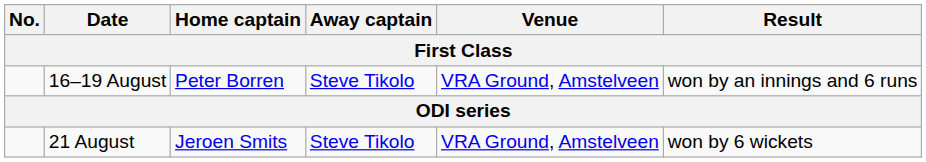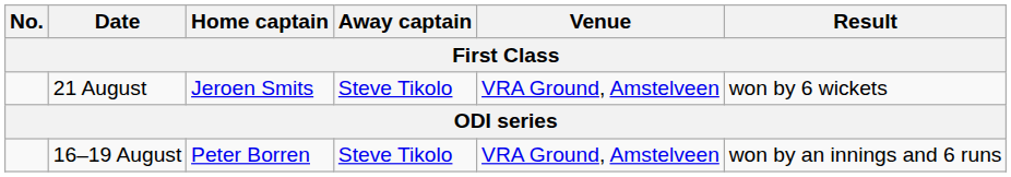rows swapped: 16–19 August <-> 21 August
